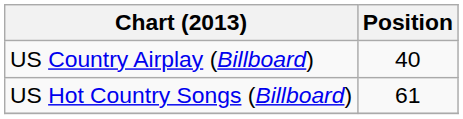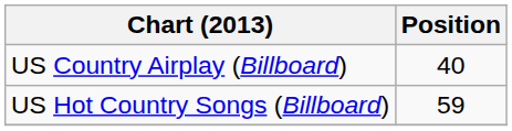US Hot Country Songs (Billboard) | Position: 61 -> 59
